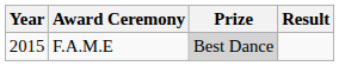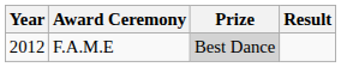F.A.M.E | Year: 2015 -> 2012
